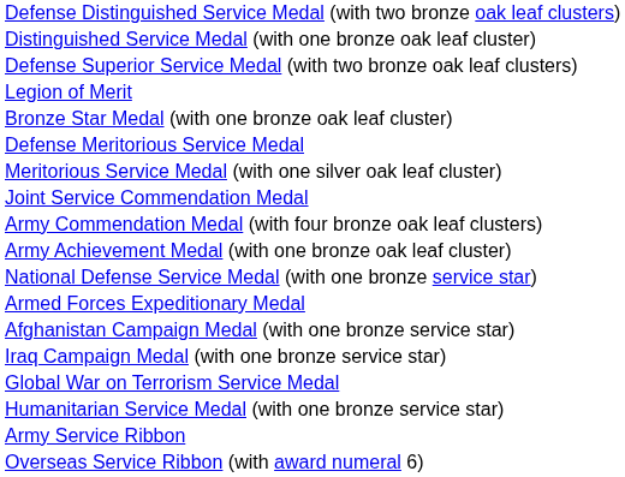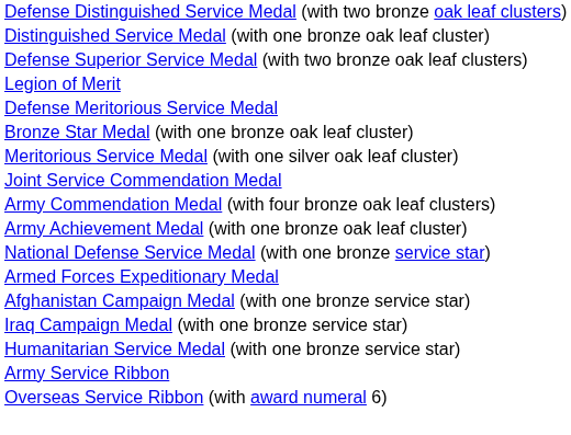rows swapped: Bronze Star Medal (with one bronze oak leaf cluster) <-> Defense Meritorious Service Medal
- row: Global War on Terrorism Service Medal
